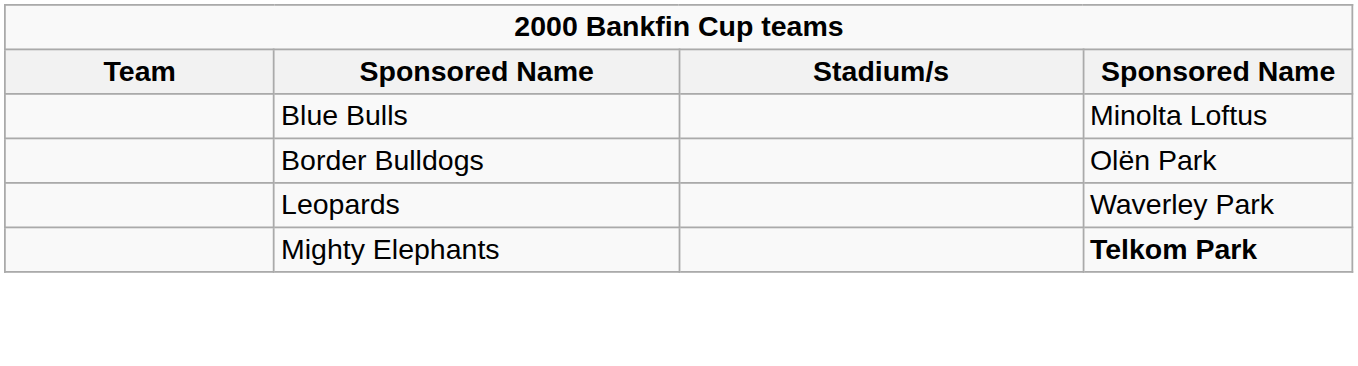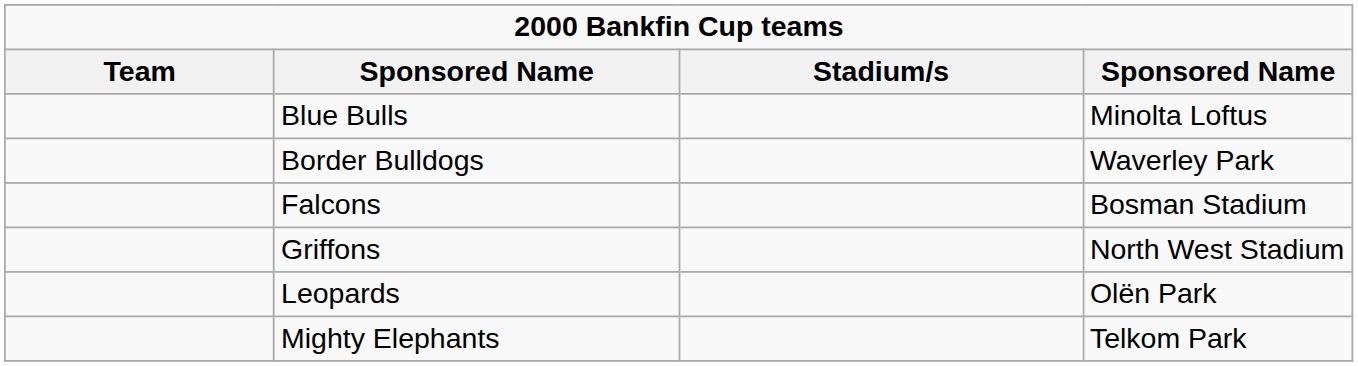Border Bulldogs | column 4: Olën Park -> Waverley Park
+ row: Falcons | Bosman Stadium
+ row: Griffons | North West Stadium
Leopards | column 4: Waverley Park -> Olën Park
Mighty Elephants | column 4: bold -> normal
